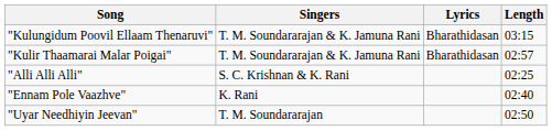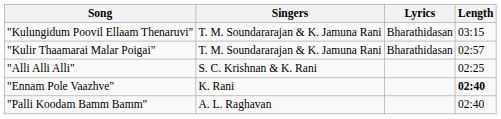"Ennam Pole Vaazhve" | Length: normal -> bold
+ row: "Palli Koodam Bamm Bamm" | A. L. Raghavan | 02:40
- row: "Uyar Needhiyin Jeevan" | T. M. Soundararajan | 02:50
